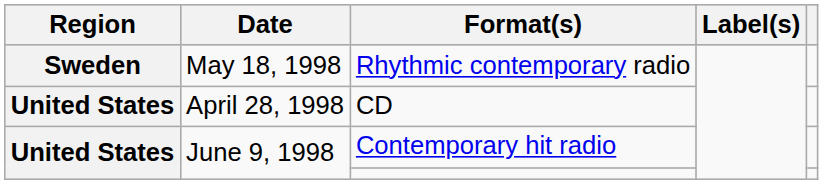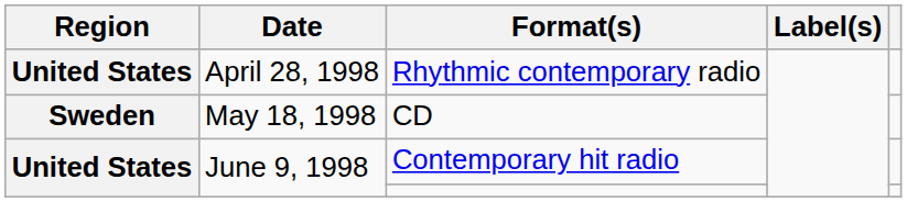Rhythmic contemporary radio | Region: Sweden -> United States
Rhythmic contemporary radio | Date: May 18, 1998 -> April 28, 1998
CD | Region: United States -> Sweden
CD | Date: April 28, 1998 -> May 18, 1998
